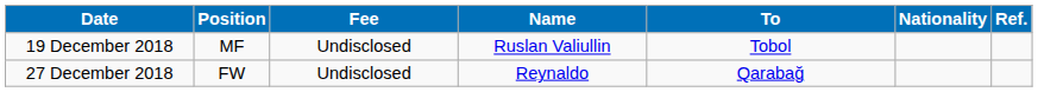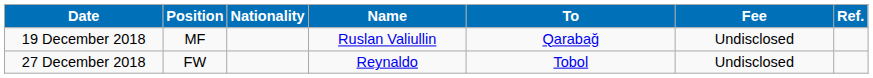columns swapped: Nationality <-> Fee
19 December 2018 | To: Tobol -> Qarabağ
27 December 2018 | To: Qarabağ -> Tobol
